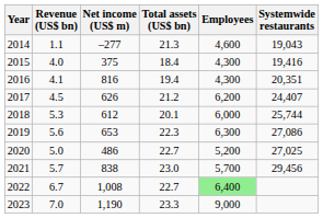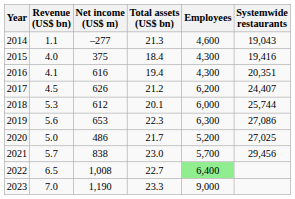2016 | Net income (US$ m): 816 -> 616
2020 | Total assets (US$ bn): 22.7 -> 21.7
2022 | Revenue (US$ bn): 6.7 -> 6.5
